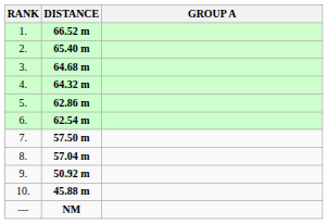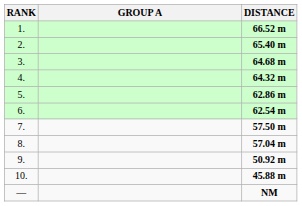columns swapped: GROUP A <-> DISTANCE
